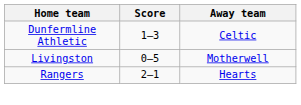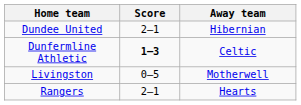+ row: Dundee United | 2–1 | Hibernian
Dunfermline Athletic | Score: normal -> bold
